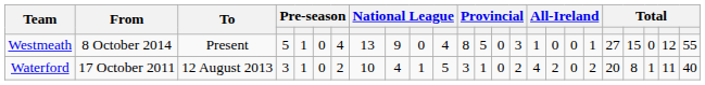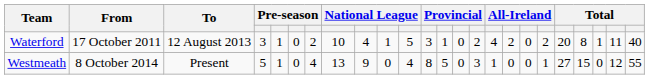rows swapped: Waterford <-> Westmeath
